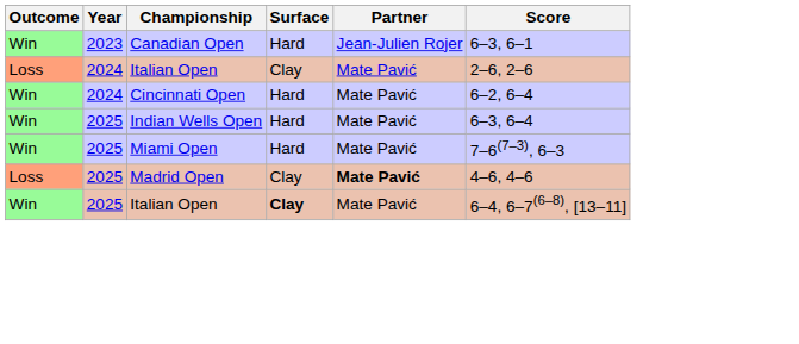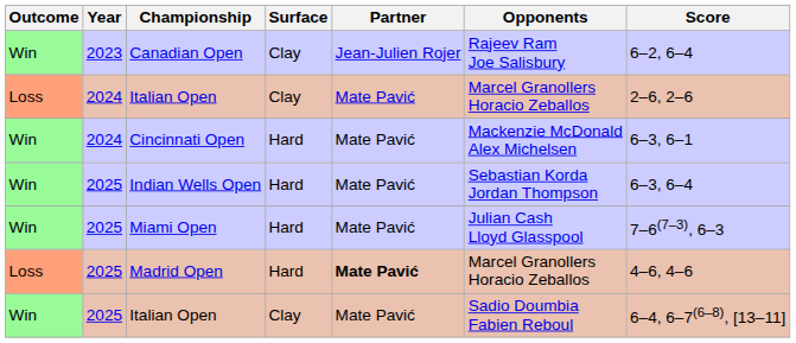+ column: Opponents | Rajeev Ram Joe Salisbury | Marcel Granollers Horacio Zeballos | Mackenzie McDonald Alex Michelsen | Sebastian Korda Jordan Thompson | Julian Cash Lloyd Glasspool | Marcel Granollers Horacio Zeballos | Sadio Doumbia Fabien Reboul
Canadian Open | Surface: Hard -> Clay
Canadian Open | Score: 6–3, 6–1 -> 6–2, 6–4
Cincinnati Open | Score: 6–2, 6–4 -> 6–3, 6–1
Madrid Open | Surface: Clay -> Hard
2025 / Italian Open | Surface: bold -> normal
